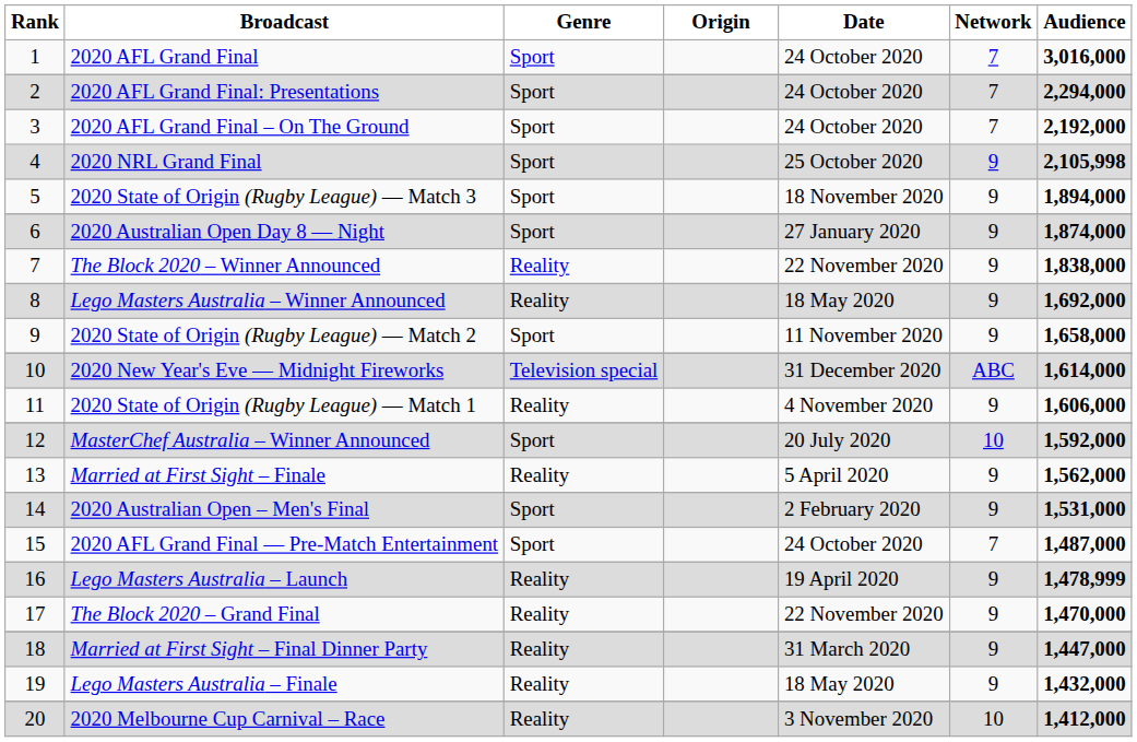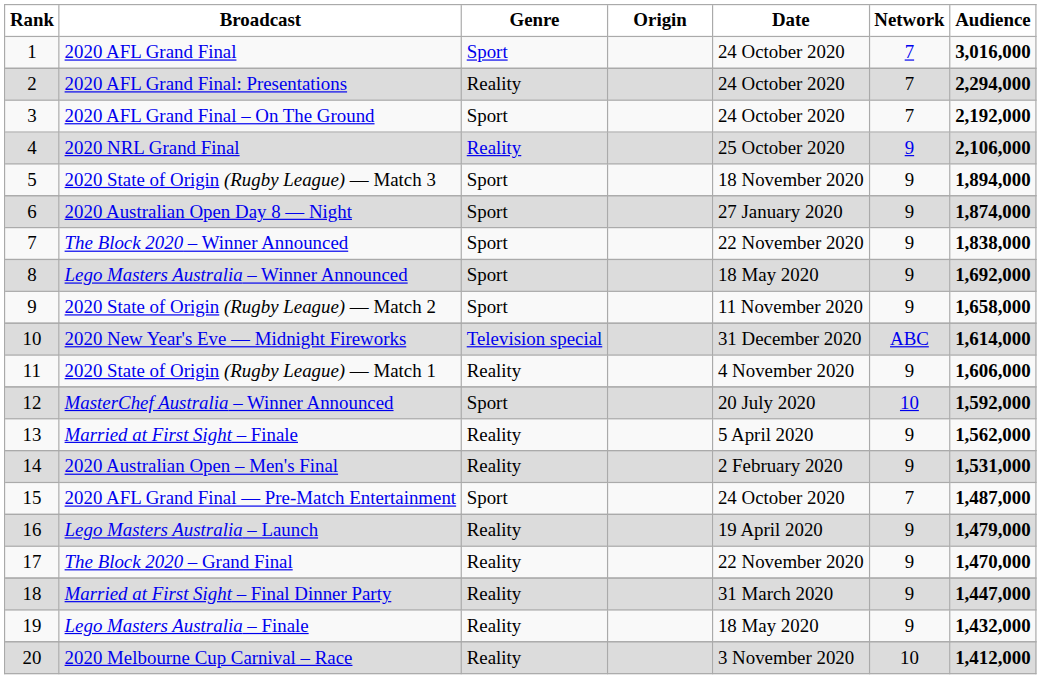2020 AFL Grand Final: Presentations | Genre: Sport -> Reality
2020 NRL Grand Final | Genre: Sport -> Reality
2020 NRL Grand Final | Audience: 2,105,998 -> 2,106,000
The Block 2020 – Winner Announced | Genre: Reality -> Sport
Lego Masters Australia – Winner Announced | Genre: Reality -> Sport
2020 Australian Open – Men's Final | Genre: Sport -> Reality
Lego Masters Australia – Launch | Audience: 1,478,999 -> 1,479,000
